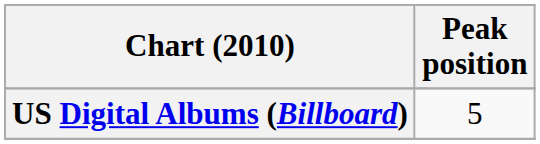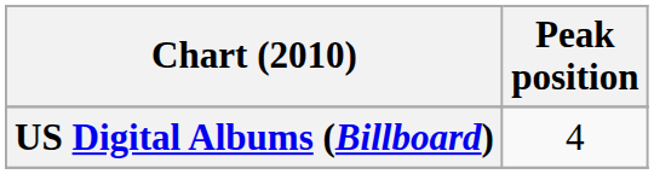US Digital Albums (Billboard) | Peak position: 5 -> 4
